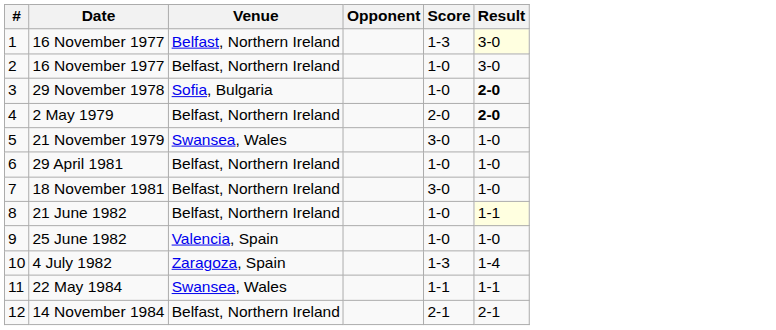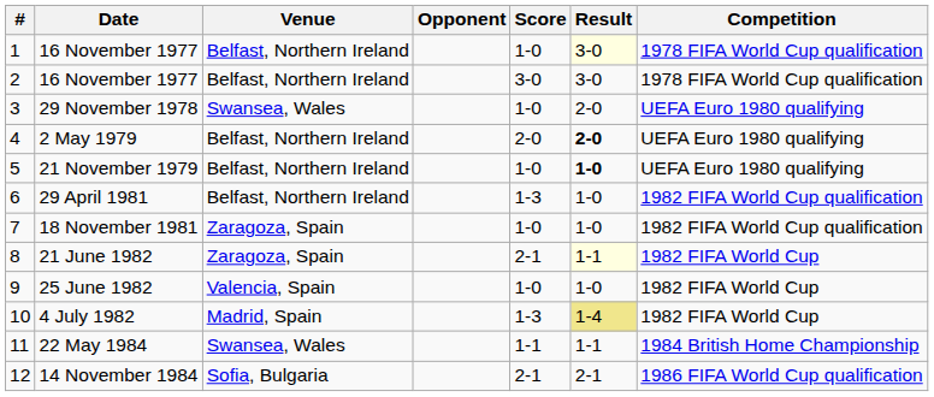+ column: Competition | 1978 FIFA World Cup qualification | 1978 FIFA World Cup qualification | UEFA Euro 1980 qualifying | UEFA Euro 1980 qualifying | UEFA Euro 1980 qualifying | 1982 FIFA World Cup qualification | 1982 FIFA World Cup qualification | 1982 FIFA World Cup | 1982 FIFA World Cup | 1982 FIFA World Cup | 1984 British Home Championship | 1986 FIFA World Cup qualification
1 / 16 November 1977 | Score: 1-3 -> 1-0
2 / 16 November 1977 | Score: 1-0 -> 3-0
29 November 1978 | Venue: Sofia, Bulgaria -> Swansea, Wales
29 November 1978 | Result: bold -> normal
21 November 1979 | Venue: Swansea, Wales -> Belfast, Northern Ireland
21 November 1979 | Score: 3-0 -> 1-0
21 November 1979 | Result: normal -> bold
29 April 1981 | Score: 1-0 -> 1-3
18 November 1981 | Venue: Belfast, Northern Ireland -> Zaragoza, Spain
18 November 1981 | Score: 3-0 -> 1-0
21 June 1982 | Venue: Belfast, Northern Ireland -> Zaragoza, Spain
21 June 1982 | Score: 1-0 -> 2-1
4 July 1982 | Venue: Zaragoza, Spain -> Madrid, Spain
4 July 1982 | Result: no background -> khaki background
14 November 1984 | Venue: Belfast, Northern Ireland -> Sofia, Bulgaria
